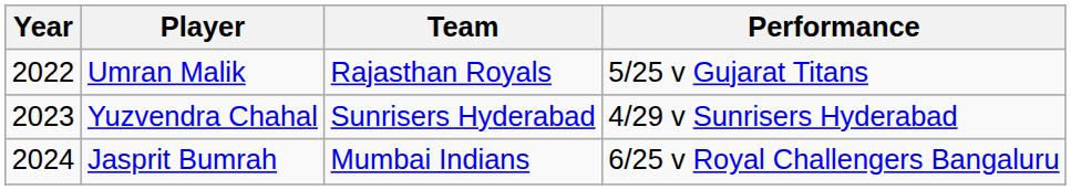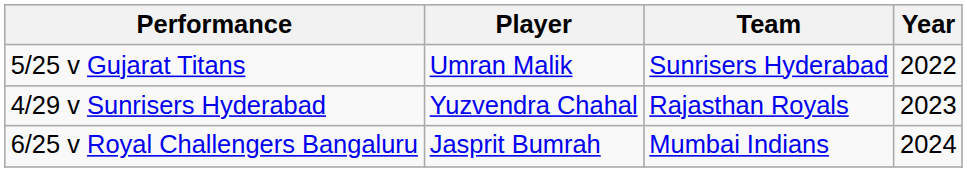columns swapped: Year <-> Performance
Umran Malik | Team: Rajasthan Royals -> Sunrisers Hyderabad
Yuzvendra Chahal | Team: Sunrisers Hyderabad -> Rajasthan Royals
